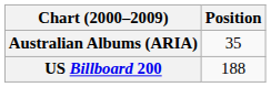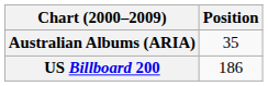US Billboard 200 | Position: 188 -> 186
